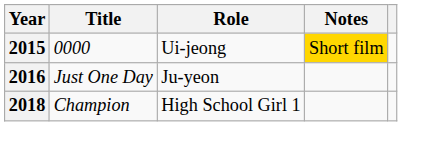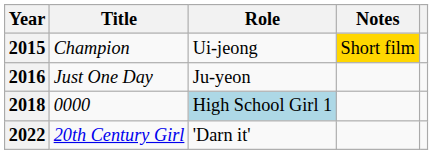2015 | Title: 0000 -> Champion
2018 | Title: Champion -> 0000
2018 | Role: no background -> lightblue background
+ row: 2022 | 20th Century Girl | 'Darn it'
